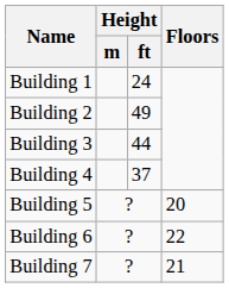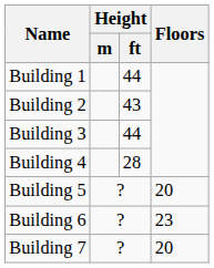Building 1 | Height / ft: 24 -> 44
Building 2 | Height / ft: 49 -> 43
Building 4 | Height / ft: 37 -> 28
Building 6 | Floors: 22 -> 23
Building 7 | Floors: 21 -> 20
